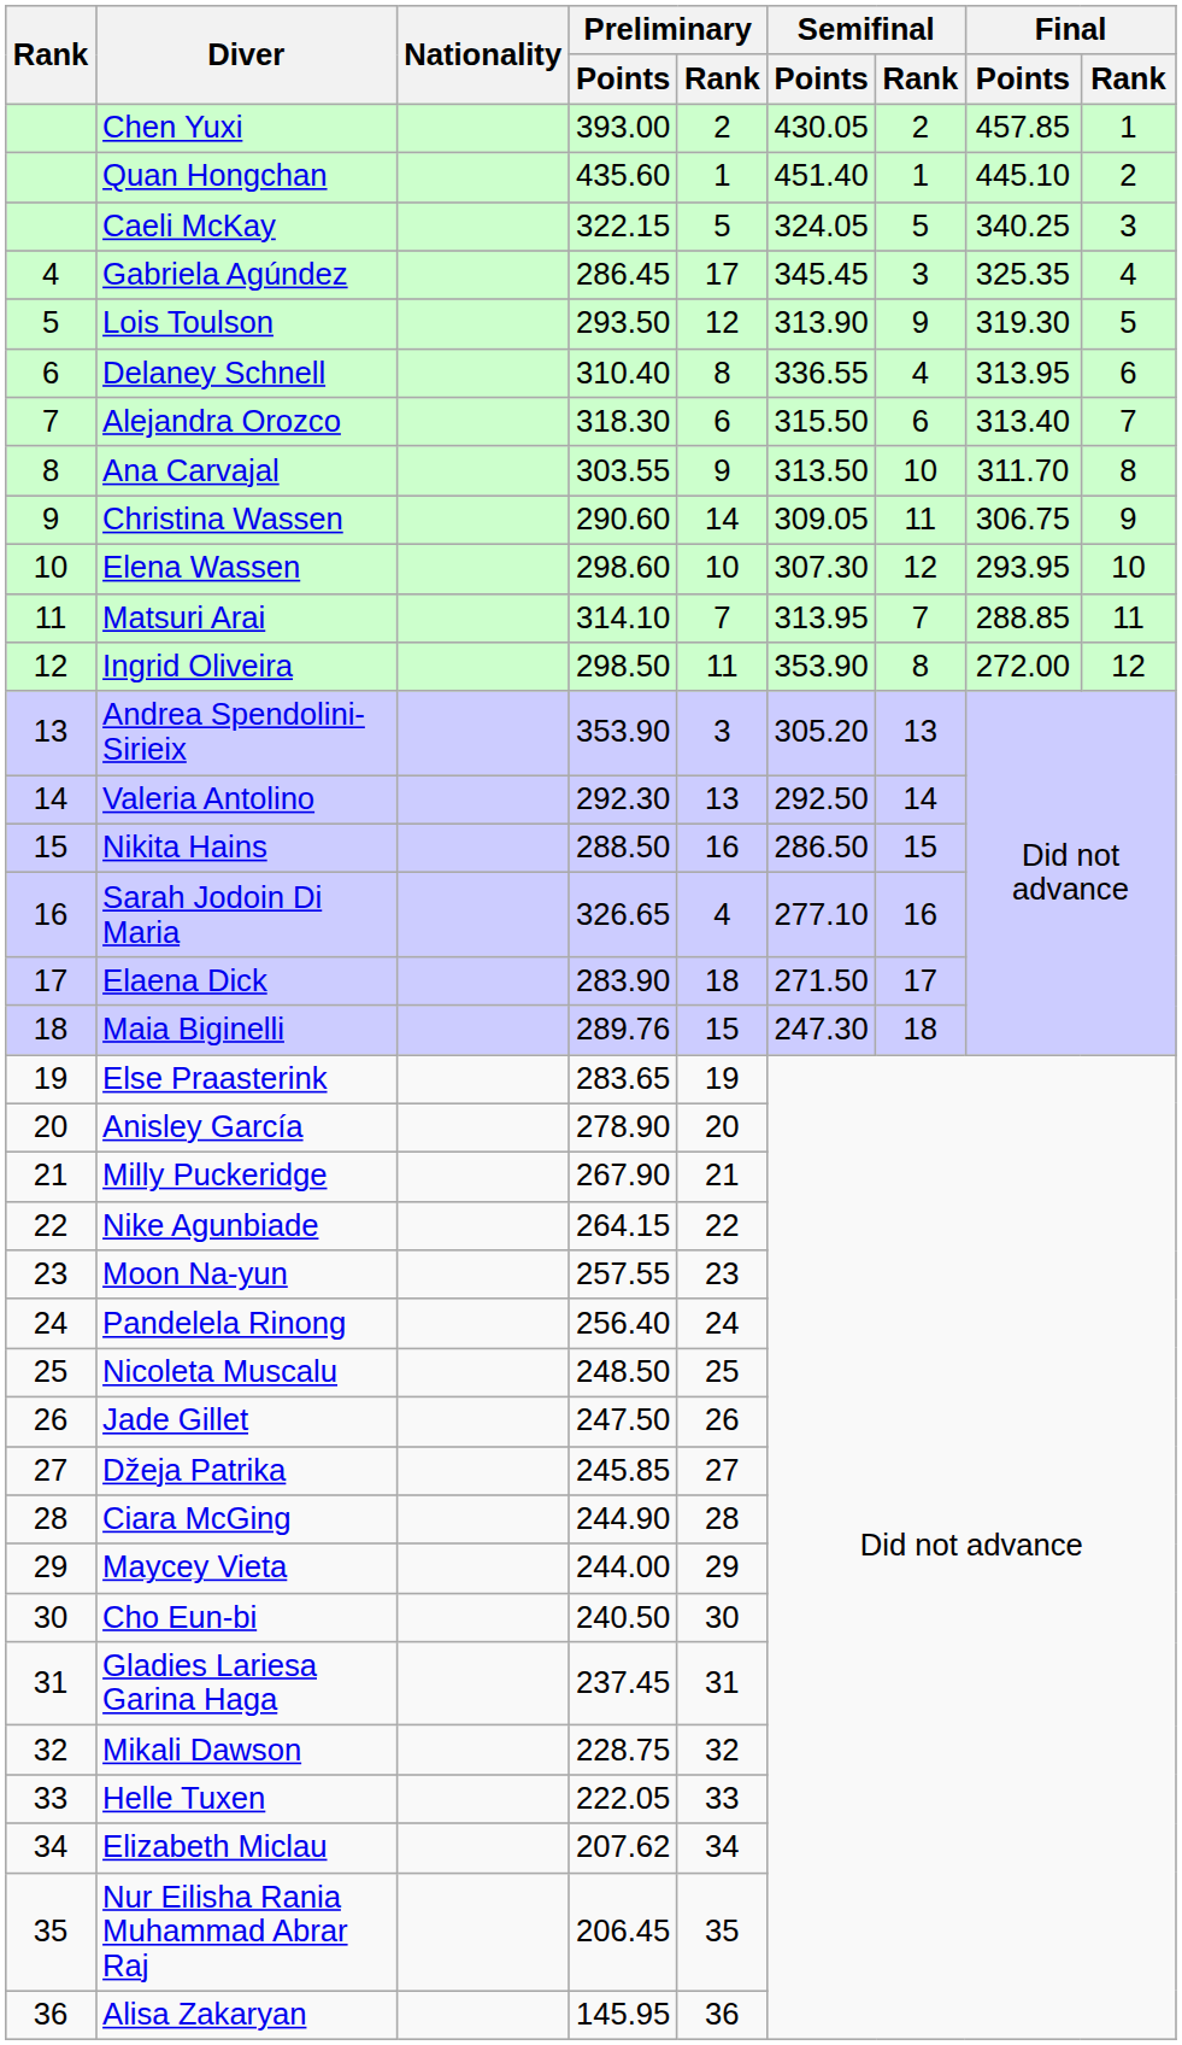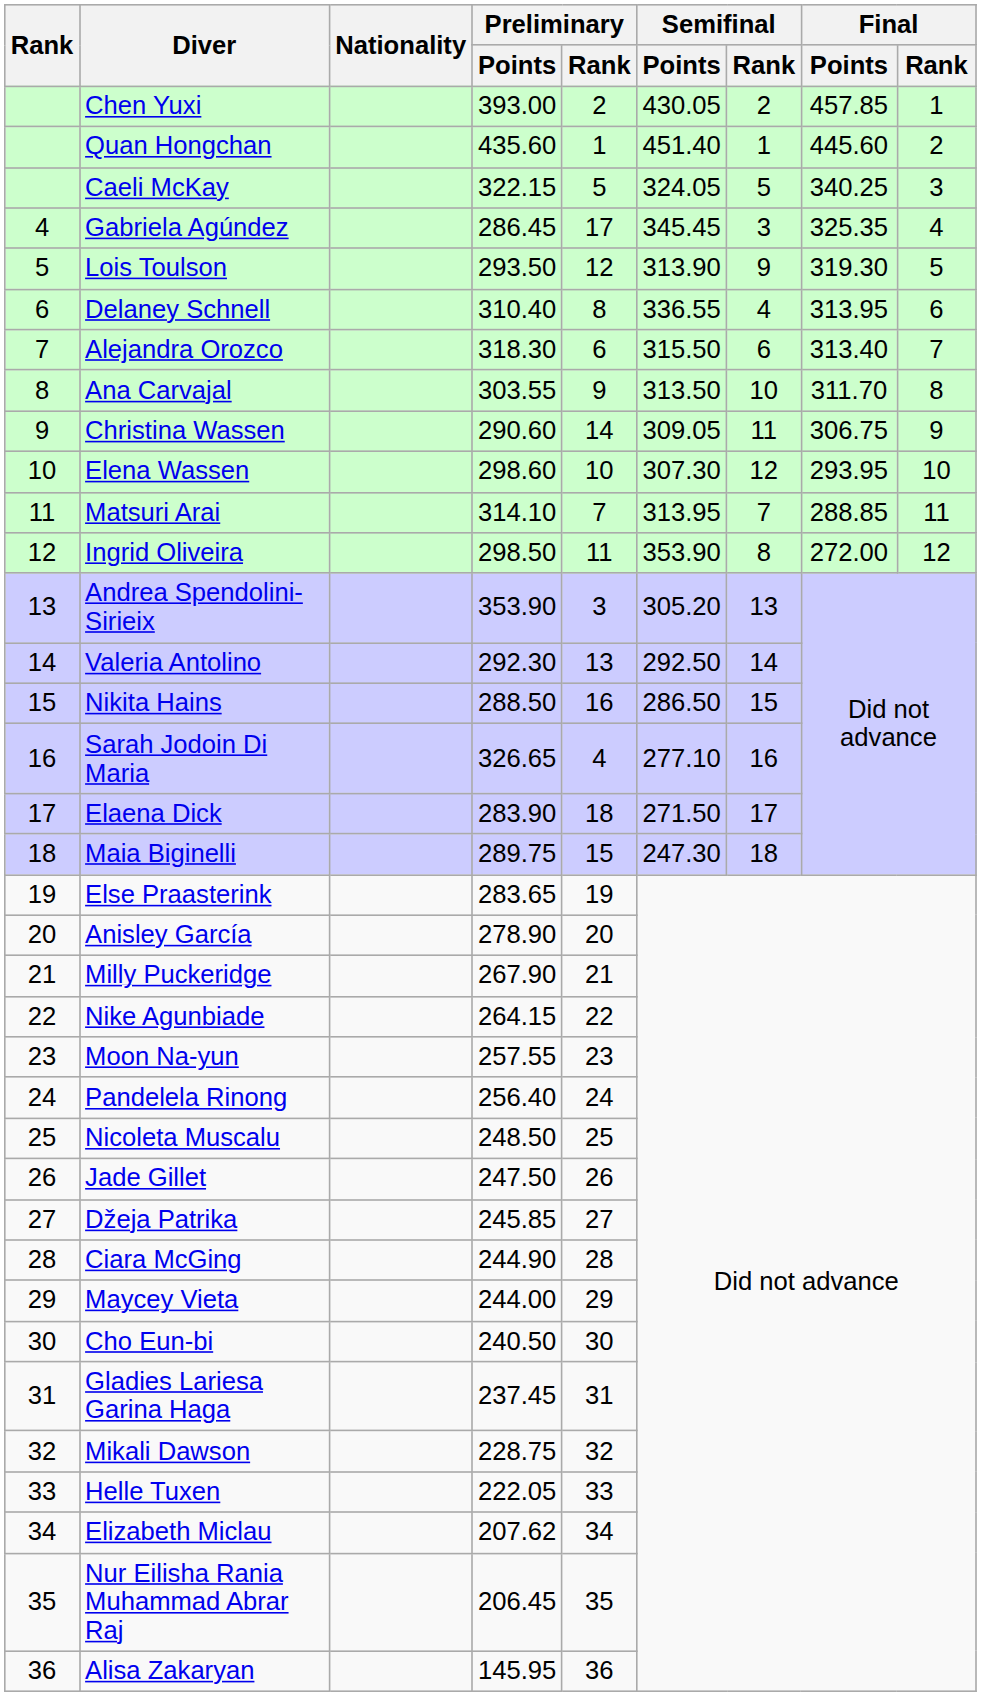Quan Hongchan | Final / Points: 445.10 -> 445.60
Maia Biginelli | Preliminary / Points: 289.76 -> 289.75
